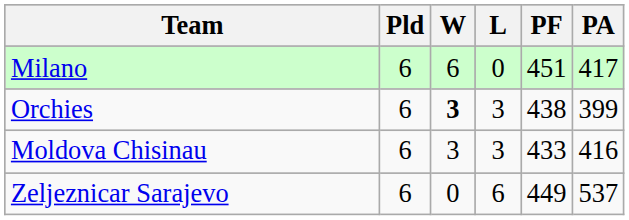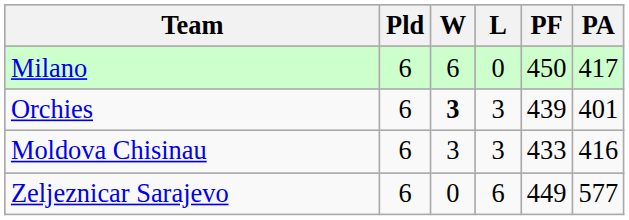Milano | PF: 451 -> 450
Orchies | PF: 438 -> 439
Orchies | PA: 399 -> 401
Zeljeznicar Sarajevo | PA: 537 -> 577
